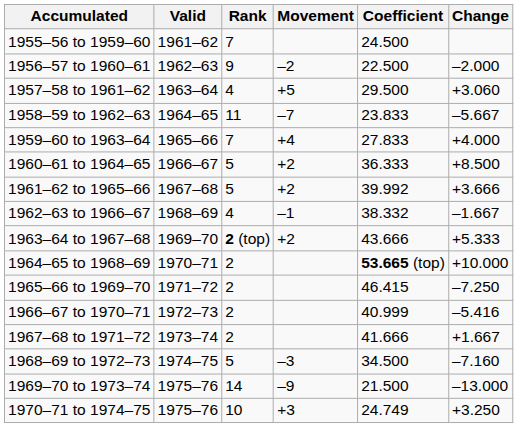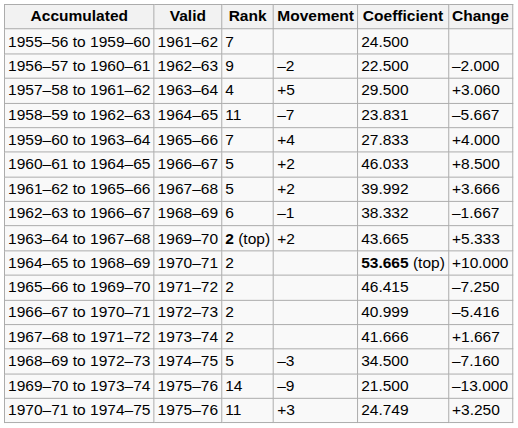1958–59 to 1962–63 | Coefficient: 23.833 -> 23.831
1960–61 to 1964–65 | Coefficient: 36.333 -> 46.033
1962–63 to 1966–67 | Rank: 4 -> 6
1963–64 to 1967–68 | Coefficient: 43.666 -> 43.665
1970–71 to 1974–75 | Rank: 10 -> 11
